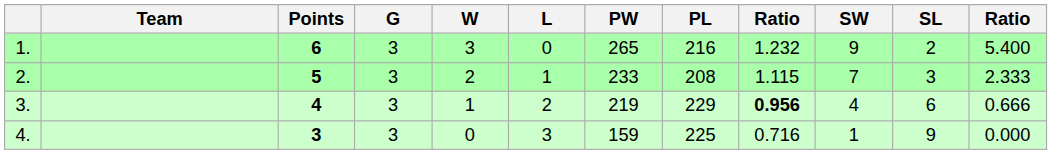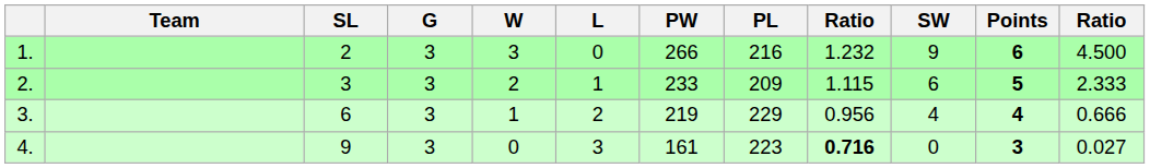columns swapped: Points <-> SL
1. | PW: 265 -> 266
1. | column 12: 5.400 -> 4.500
2. | PL: 208 -> 209
2. | SW: 7 -> 6
3. | column 9: bold -> normal
4. | PW: 159 -> 161
4. | PL: 225 -> 223
4. | column 9: normal -> bold
4. | SW: 1 -> 0
4. | column 12: 0.000 -> 0.027
